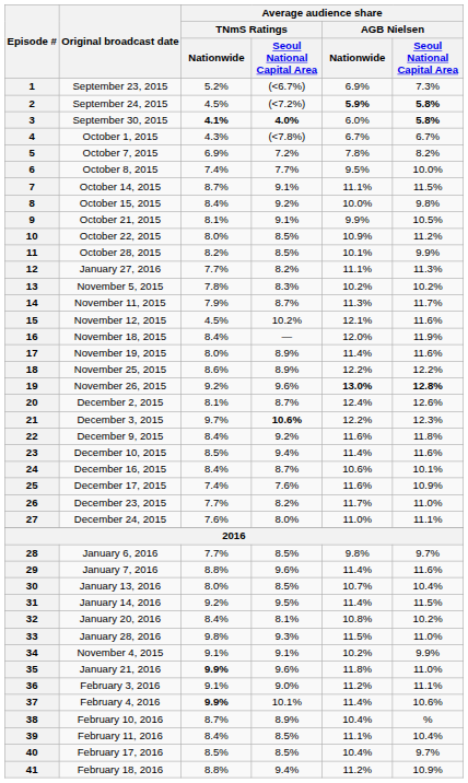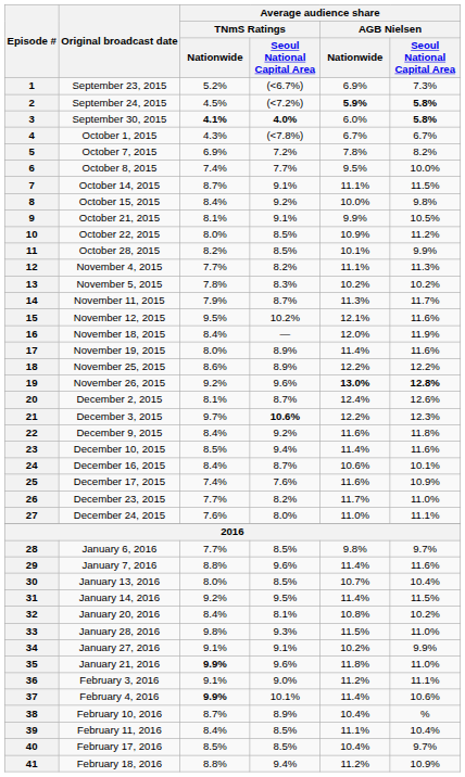12 | Original broadcast date: January 27, 2016 -> November 4, 2015
15 | Average audience share / TNmS Ratings / Nationwide: 4.5% -> 9.5%
34 | Original broadcast date: November 4, 2015 -> January 27, 2016
